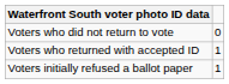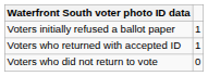rows swapped: Voters initially refused a ballot paper <-> Voters who did not return to vote
